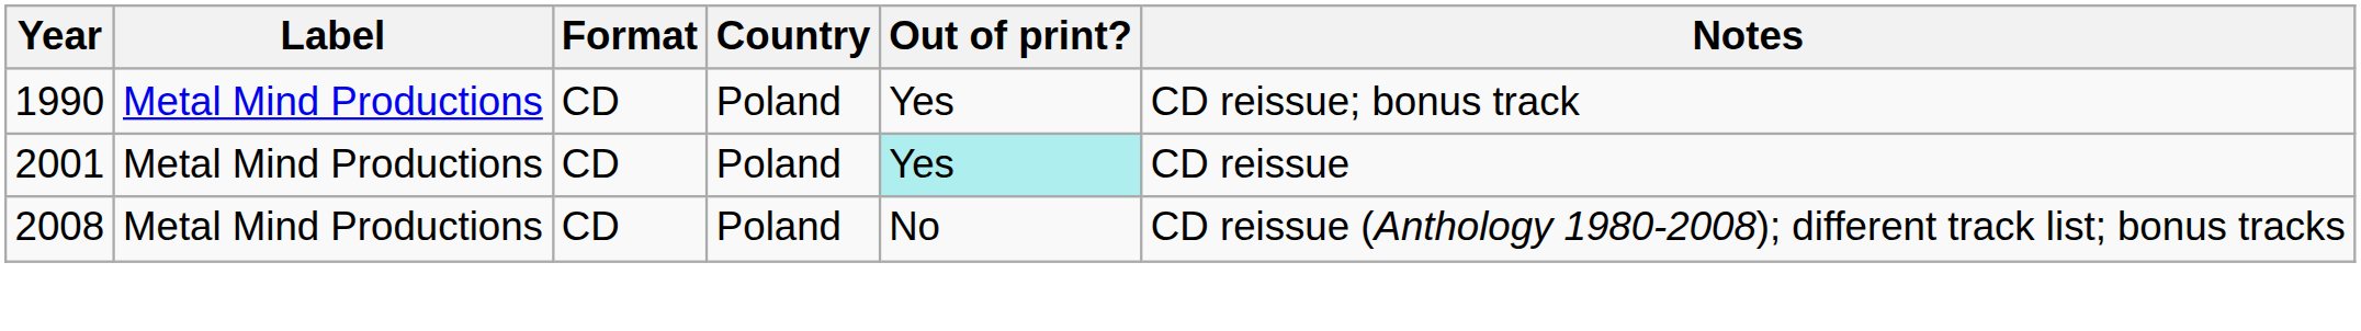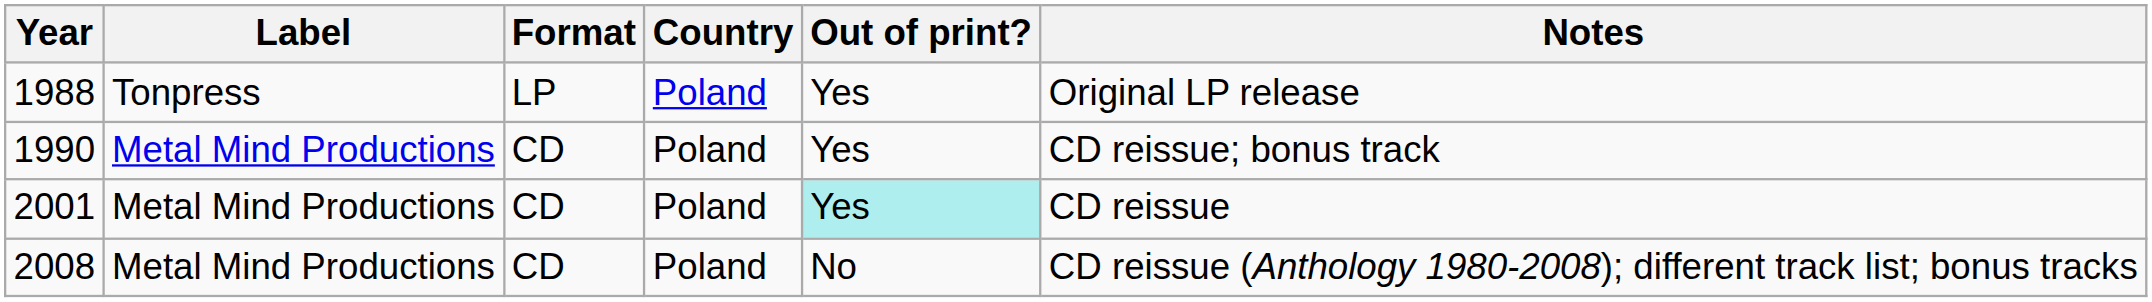+ row: 1988 | Tonpress | LP | Poland | Yes | Original LP release
